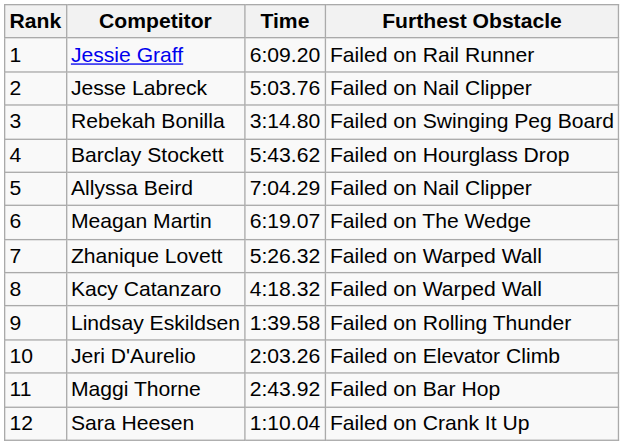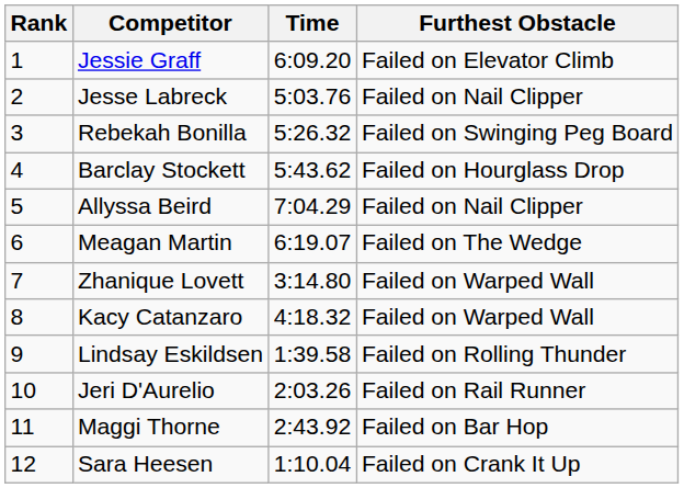Jessie Graff | Furthest Obstacle: Failed on Rail Runner -> Failed on Elevator Climb
Rebekah Bonilla | Time: 3:14.80 -> 5:26.32
Zhanique Lovett | Time: 5:26.32 -> 3:14.80
Jeri D'Aurelio | Furthest Obstacle: Failed on Elevator Climb -> Failed on Rail Runner
